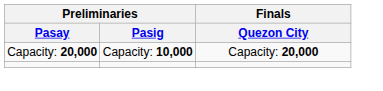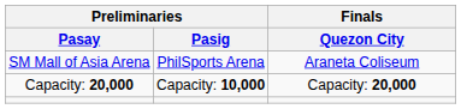+ row: SM Mall of Asia Arena | PhilSports Arena | Araneta Coliseum
